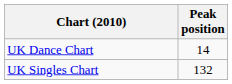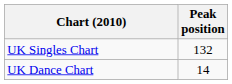rows swapped: UK Singles Chart <-> UK Dance Chart
